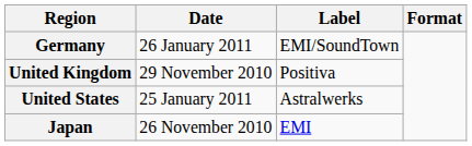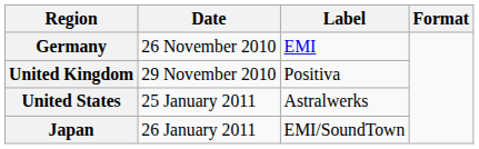Germany | Date: 26 January 2011 -> 26 November 2010
Germany | Label: EMI/SoundTown -> EMI
Japan | Date: 26 November 2010 -> 26 January 2011
Japan | Label: EMI -> EMI/SoundTown
